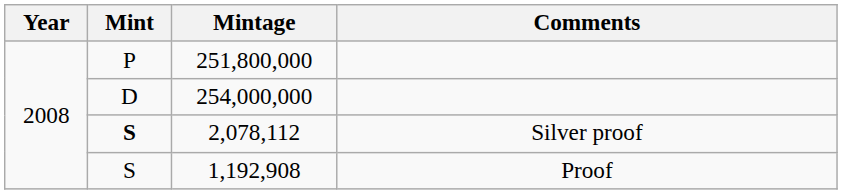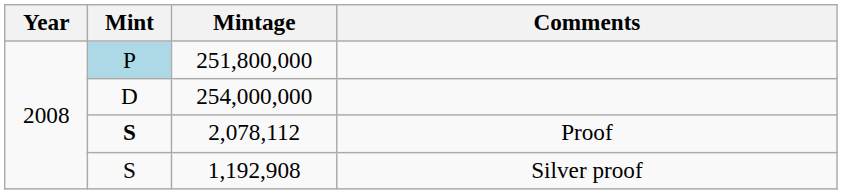251,800,000 | Mint: no background -> lightblue background
2,078,112 | Comments: Silver proof -> Proof
1,192,908 | Comments: Proof -> Silver proof
